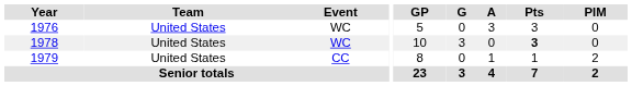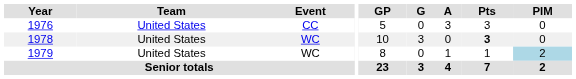1976 | Event: WC -> CC
1979 | Event: CC -> WC
1979 | PIM: no background -> lightblue background
